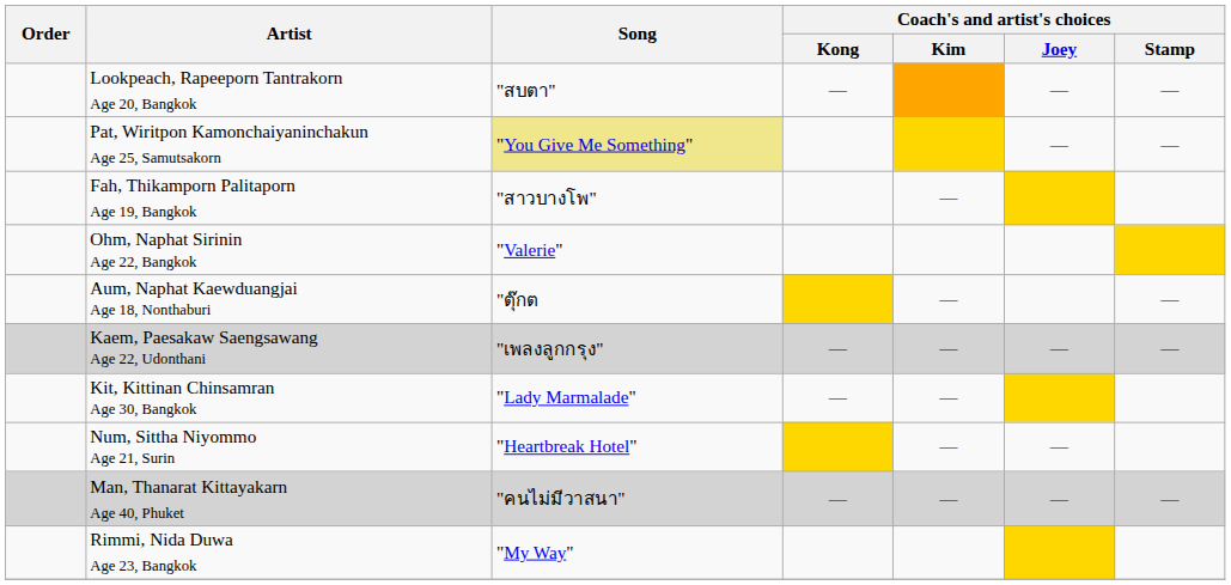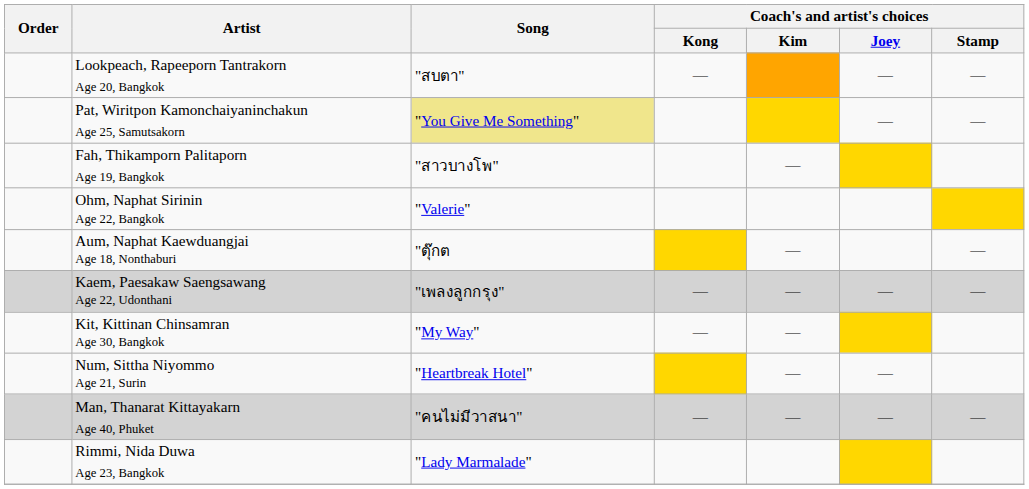Kit, Kittinan Chinsamran Age 30, Bangkok | Song: "Lady Marmalade" -> "My Way"
Rimmi, Nida Duwa Age 23, Bangkok | Song: "My Way" -> "Lady Marmalade"
